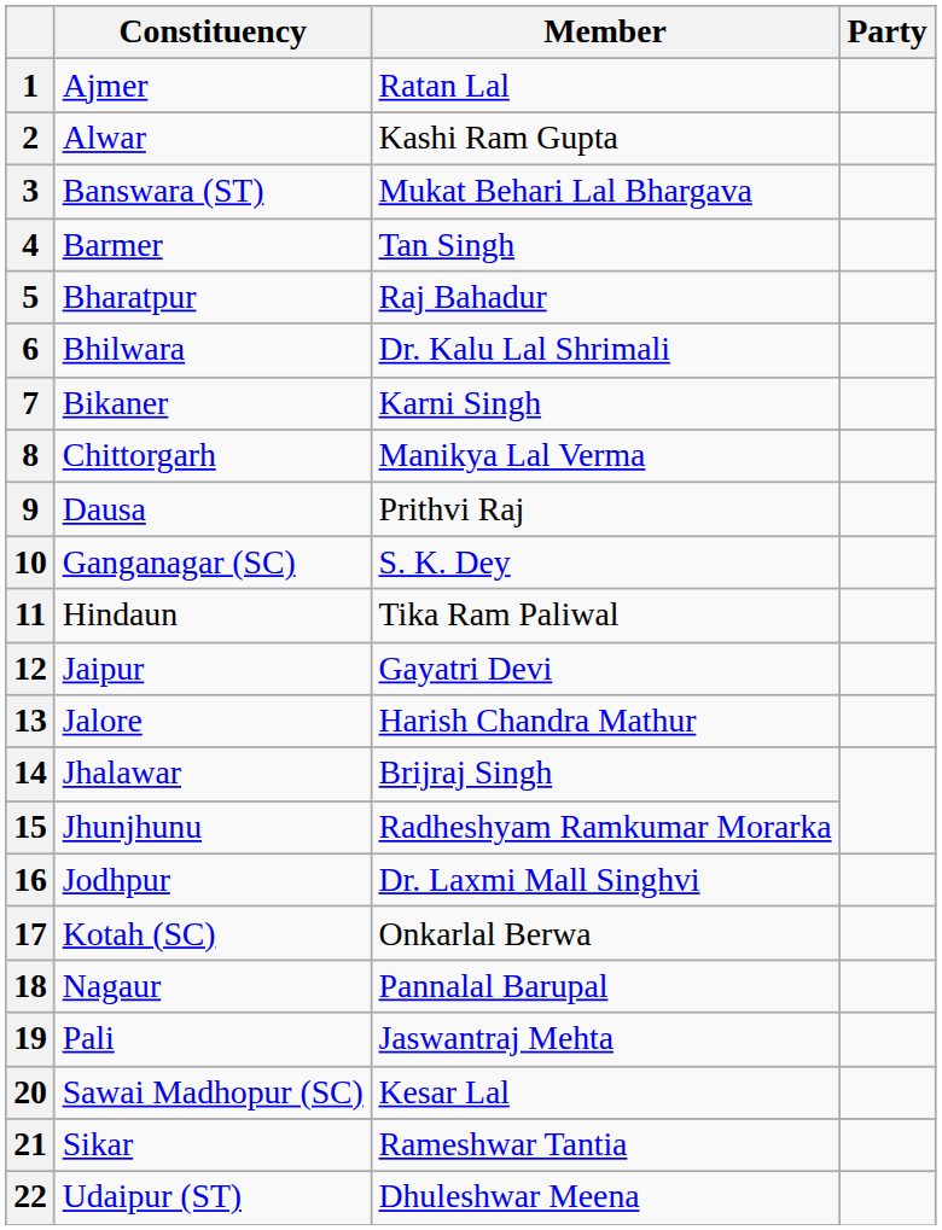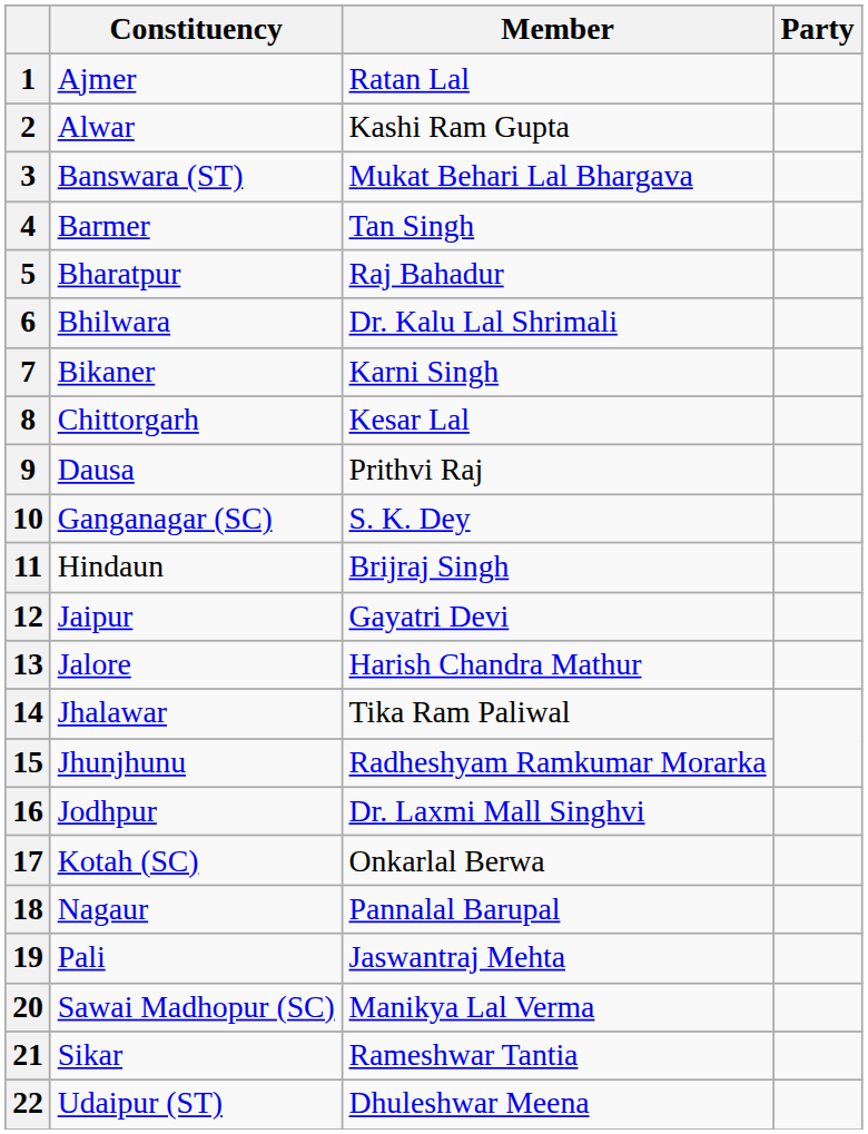8 | Member: Manikya Lal Verma -> Kesar Lal
11 | Member: Tika Ram Paliwal -> Brijraj Singh
14 | Member: Brijraj Singh -> Tika Ram Paliwal
20 | Member: Kesar Lal -> Manikya Lal Verma
